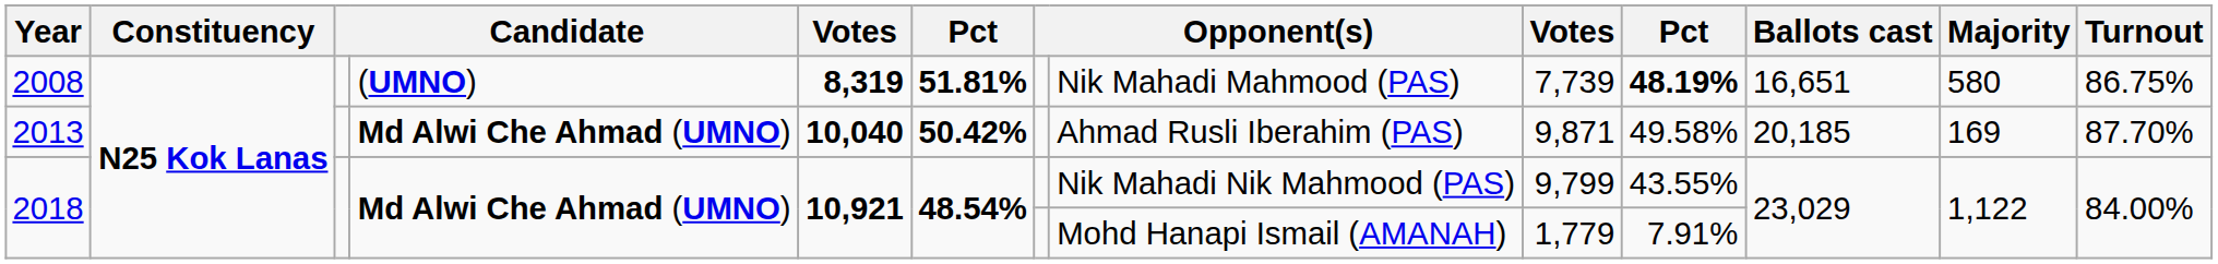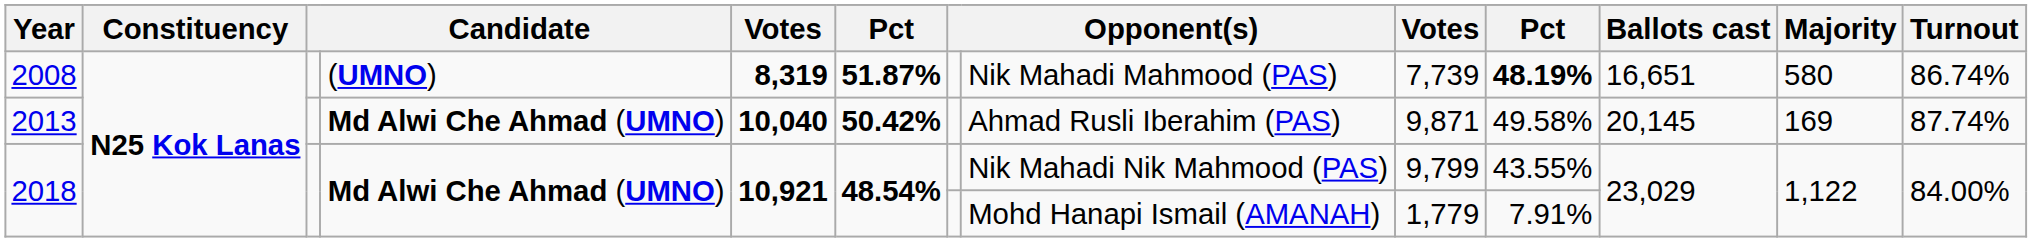2008 | column 6: 51.81% -> 51.87%
2008 | Turnout: 86.75% -> 86.74%
2013 | Ballots cast: 20,185 -> 20,145
2013 | Turnout: 87.70% -> 87.74%
